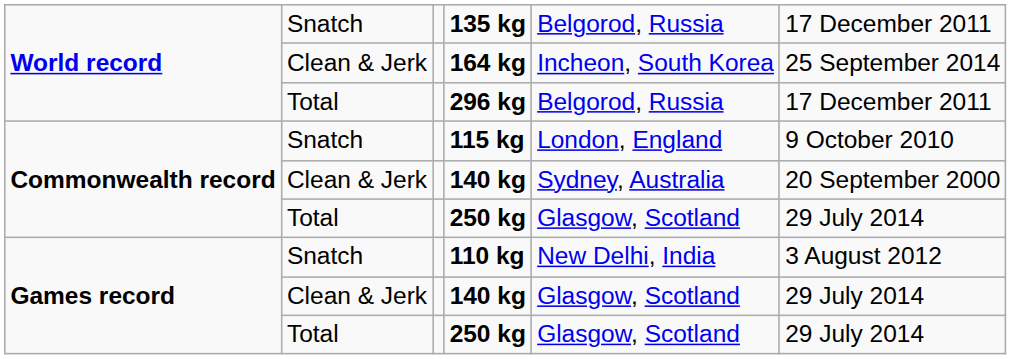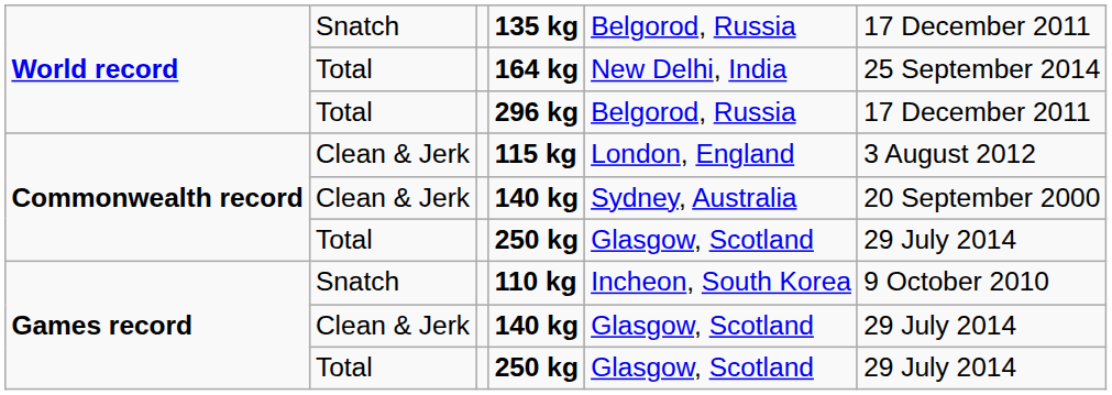164 kg | column 2: Clean & Jerk -> Total
164 kg | column 5: Incheon, South Korea -> New Delhi, India
115 kg | column 2: Snatch -> Clean & Jerk
115 kg | column 6: 9 October 2010 -> 3 August 2012
110 kg | column 5: New Delhi, India -> Incheon, South Korea
110 kg | column 6: 3 August 2012 -> 9 October 2010
